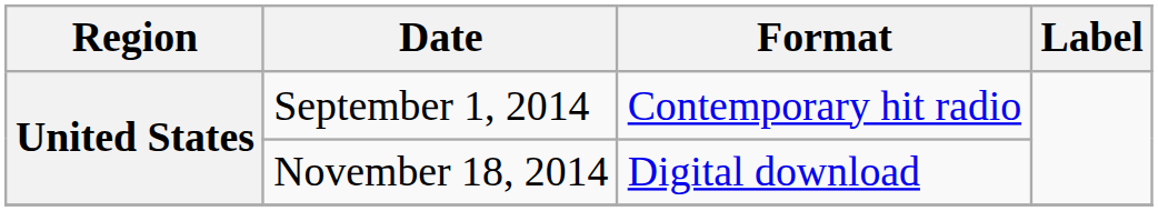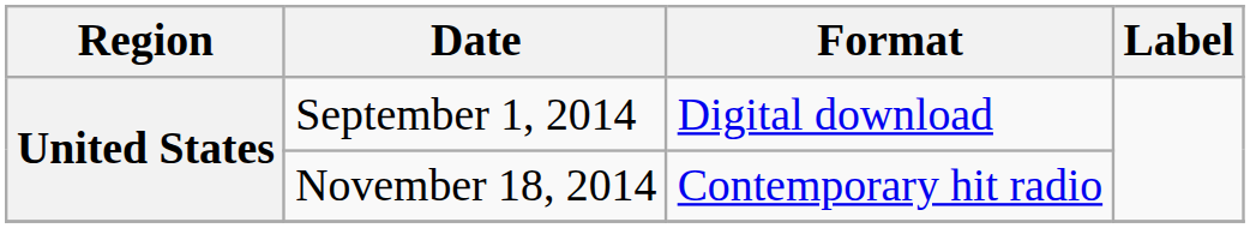September 1, 2014 | Format: Contemporary hit radio -> Digital download
November 18, 2014 | Format: Digital download -> Contemporary hit radio
